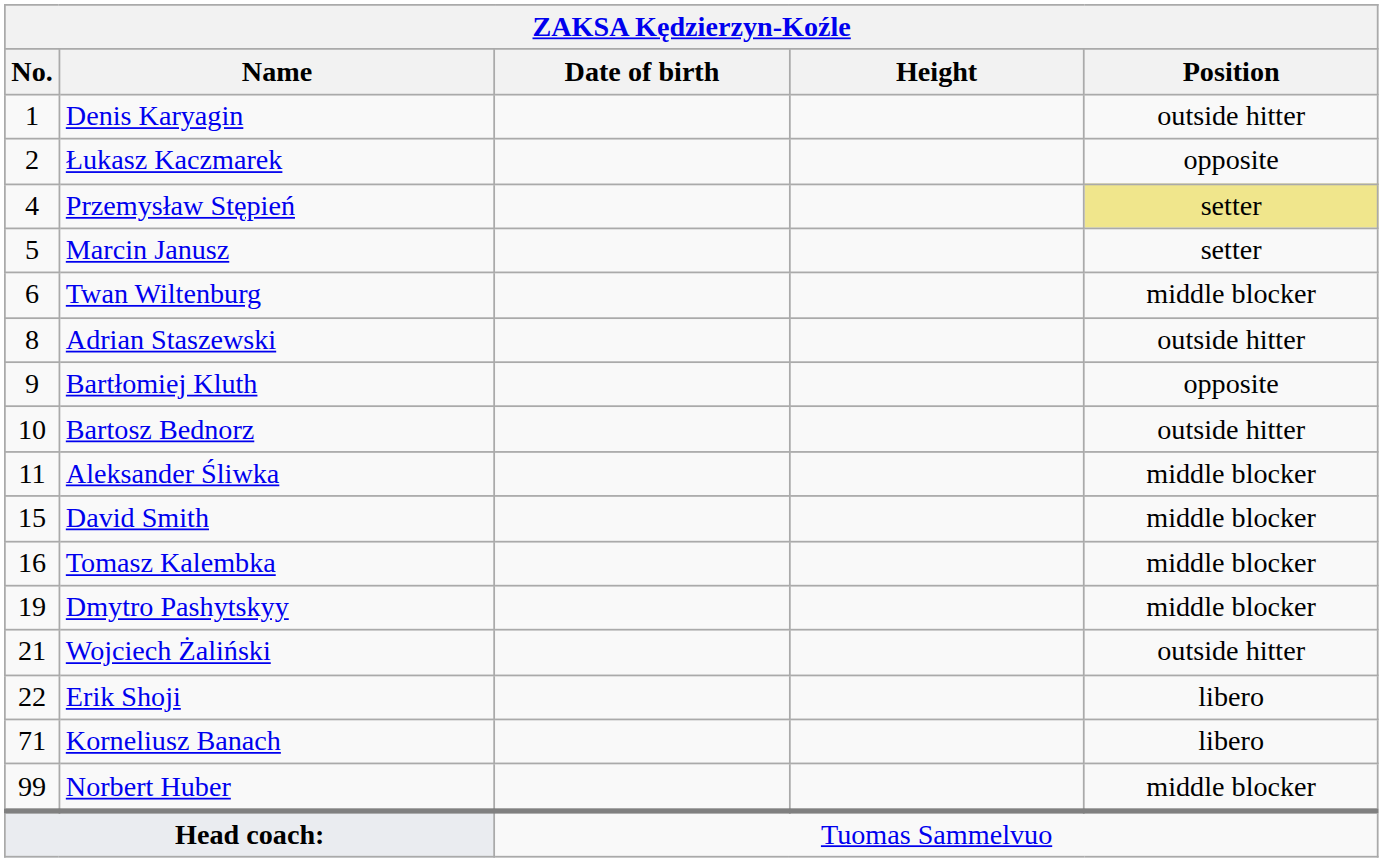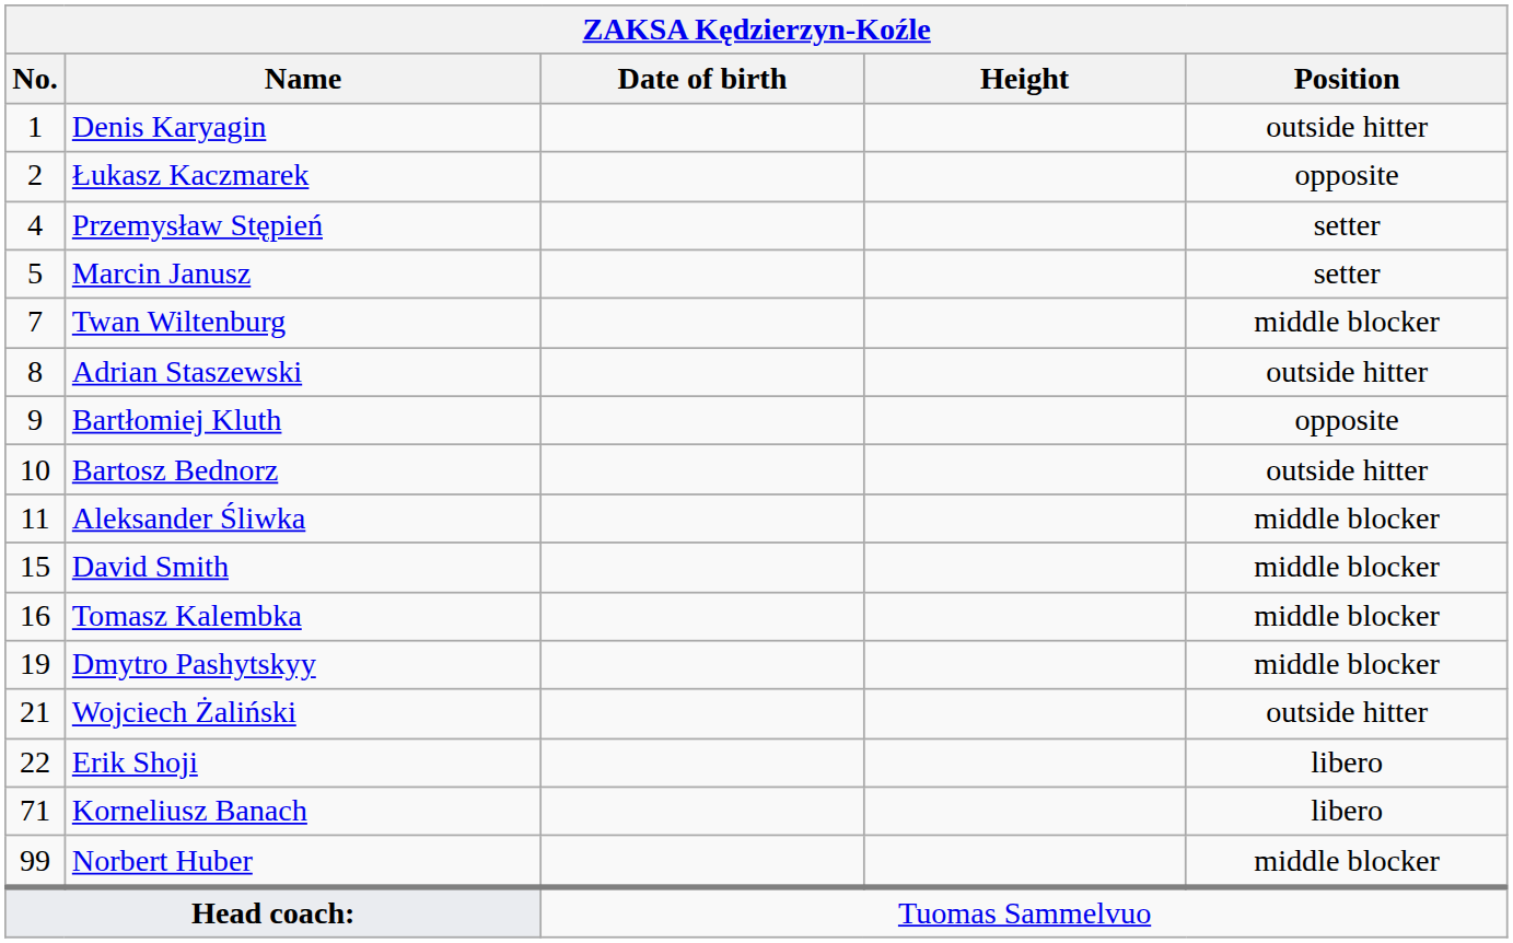Przemysław Stępień | Position: khaki background -> no background
Twan Wiltenburg | No.: 6 -> 7
